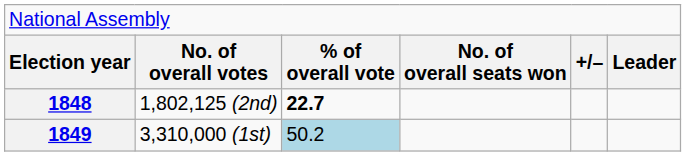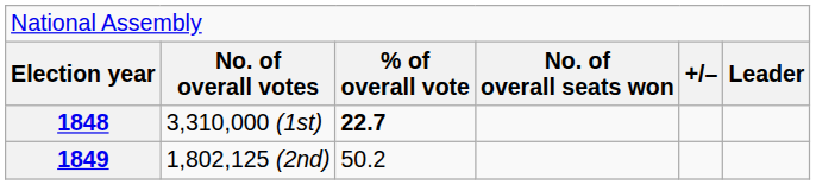1848 | column 2: 1,802,125 (2nd) -> 3,310,000 (1st)
1849 | column 2: 3,310,000 (1st) -> 1,802,125 (2nd)
1849 | column 3: lightblue background -> no background
